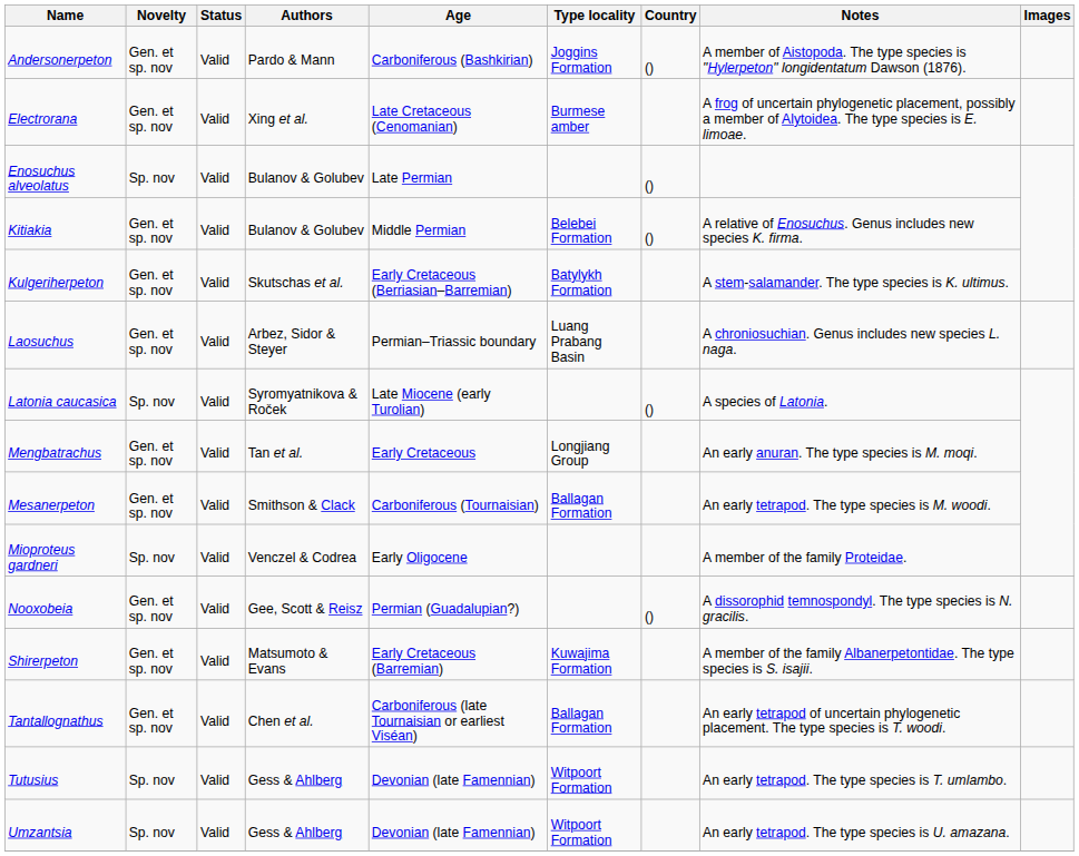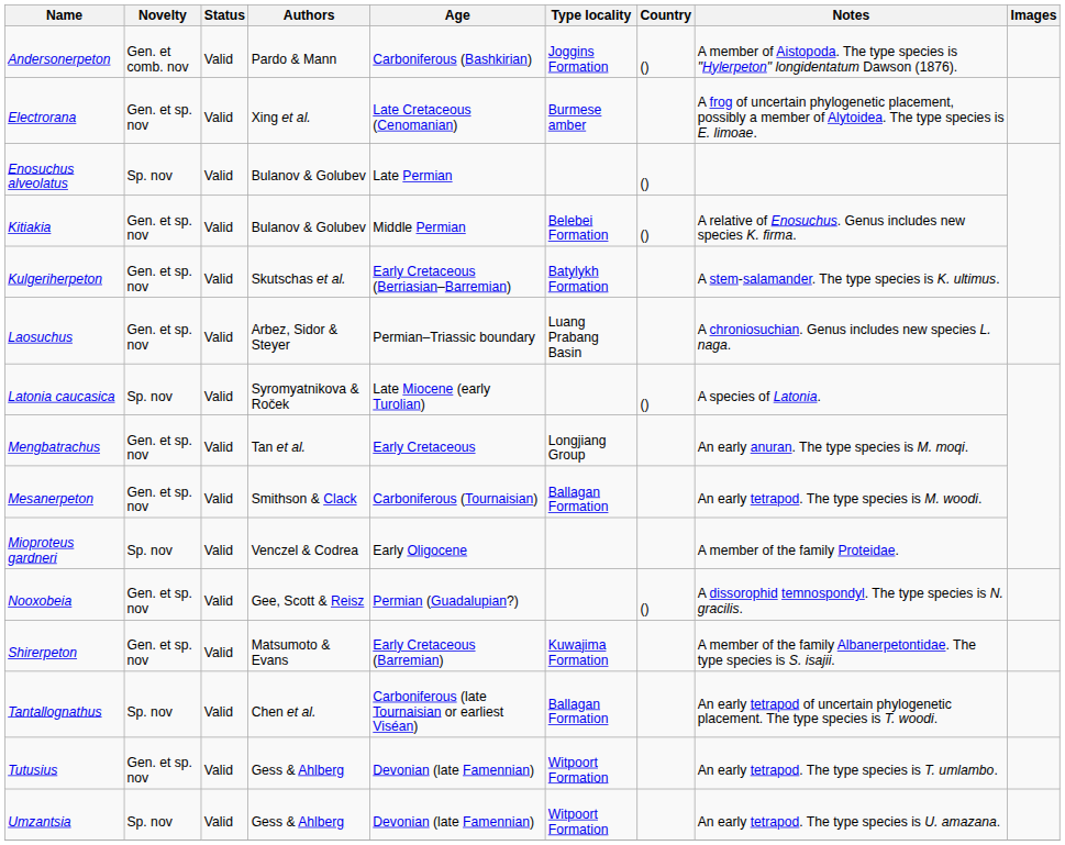Andersonerpeton | Novelty: Gen. et sp. nov -> Gen. et comb. nov
Tantallognathus | Novelty: Gen. et sp. nov -> Sp. nov
Tutusius | Novelty: Sp. nov -> Gen. et sp. nov
